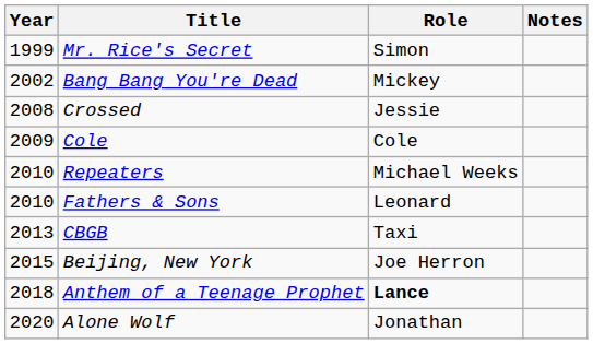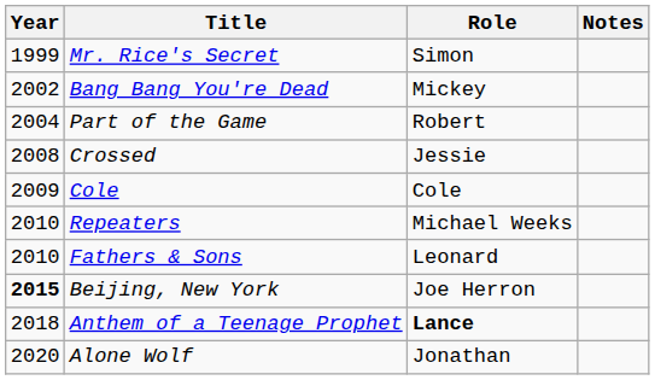+ row: 2004 | Part of the Game | Robert
- row: 2013 | CBGB | Taxi
Beijing, New York | Year: normal -> bold
